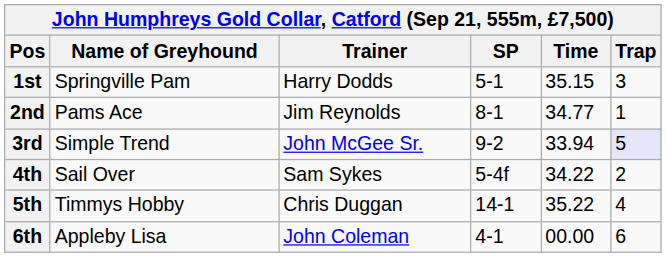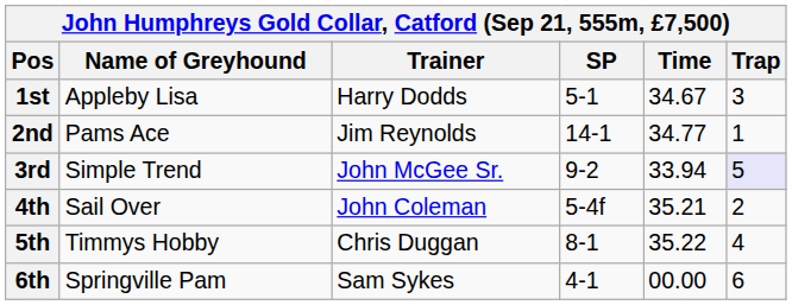1st | Name of Greyhound: Springville Pam -> Appleby Lisa
1st | Time: 35.15 -> 34.67
2nd | SP: 8-1 -> 14-1
4th | Trainer: Sam Sykes -> John Coleman
4th | Time: 34.22 -> 35.21
5th | SP: 14-1 -> 8-1
6th | Name of Greyhound: Appleby Lisa -> Springville Pam
6th | Trainer: John Coleman -> Sam Sykes
